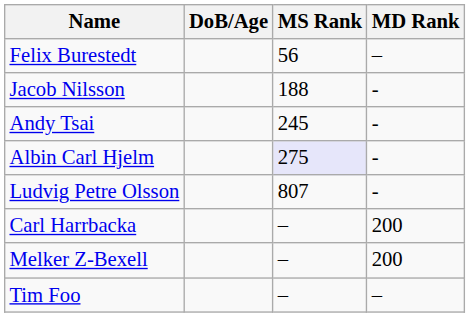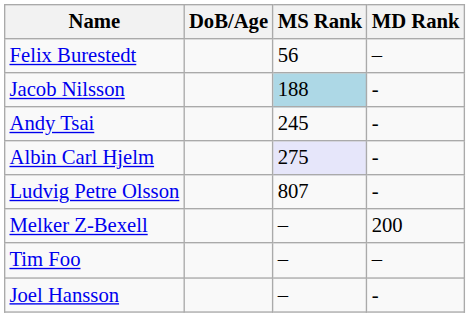Jacob Nilsson | MS Rank: no background -> lightblue background
- row: Carl Harrbacka | – | 200
+ row: Joel Hansson | – | -
